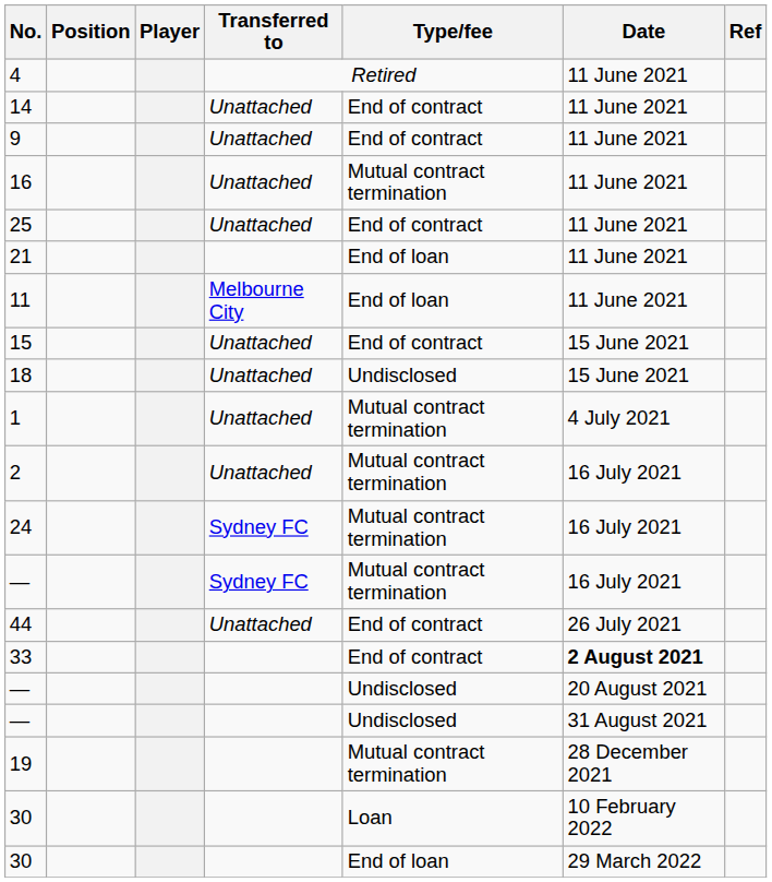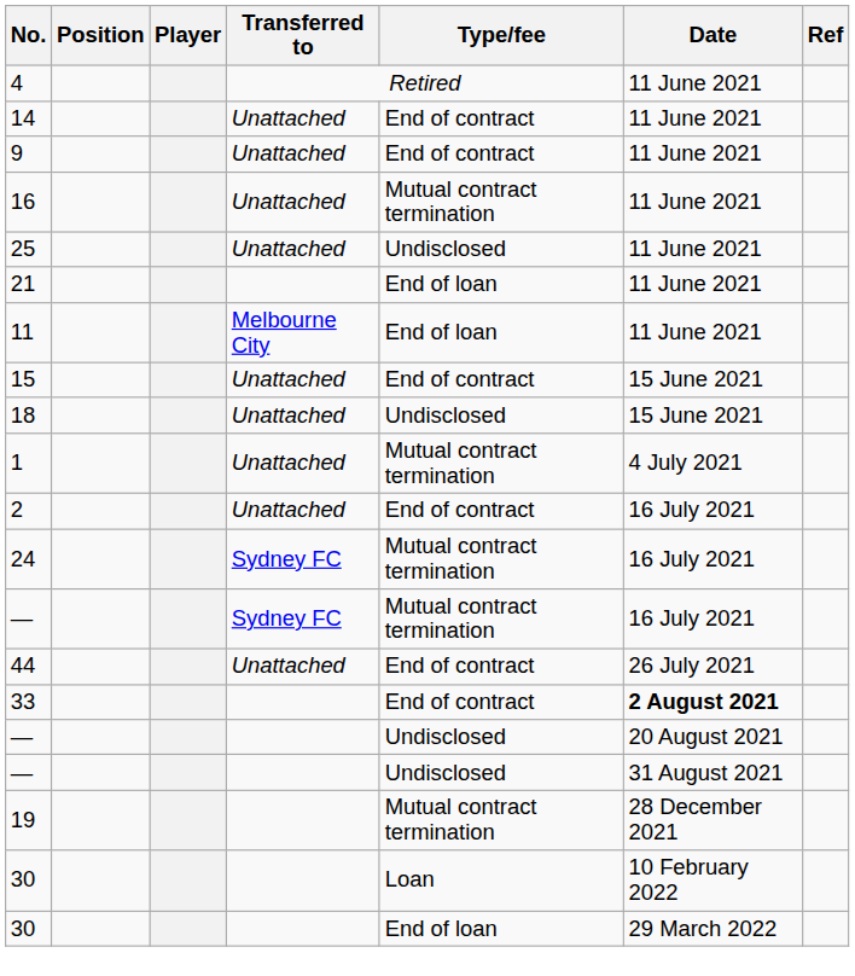25 | Type/fee: End of contract -> Undisclosed
2 | Type/fee: Mutual contract termination -> End of contract
